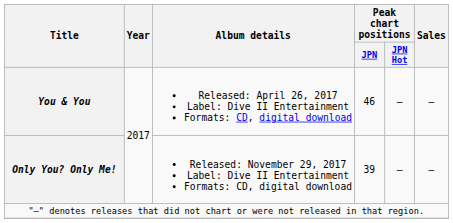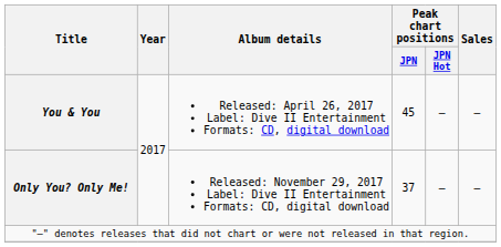You & You | Peak chart positions / JPN: 46 -> 45
Only You? Only Me! | Peak chart positions / JPN: 39 -> 37
